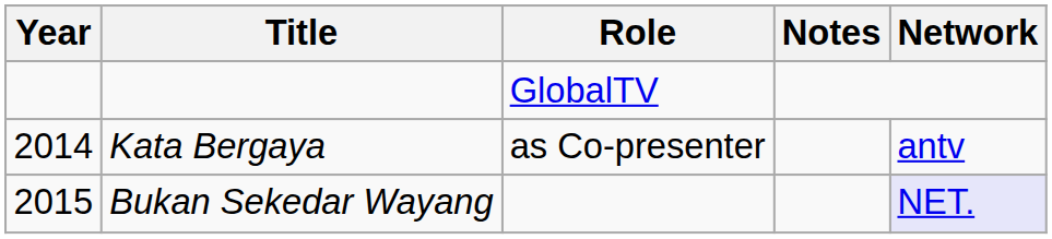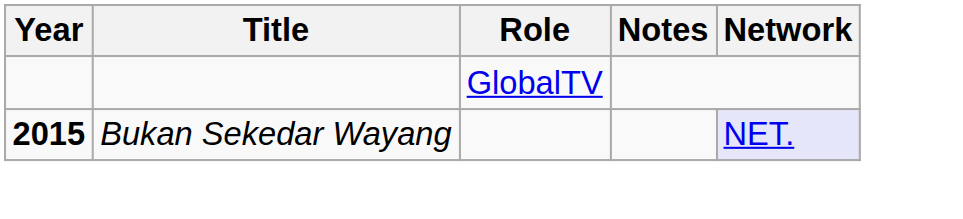- row: 2014 | Kata Bergaya | as Co-presenter | antv
Bukan Sekedar Wayang | Year: normal -> bold
